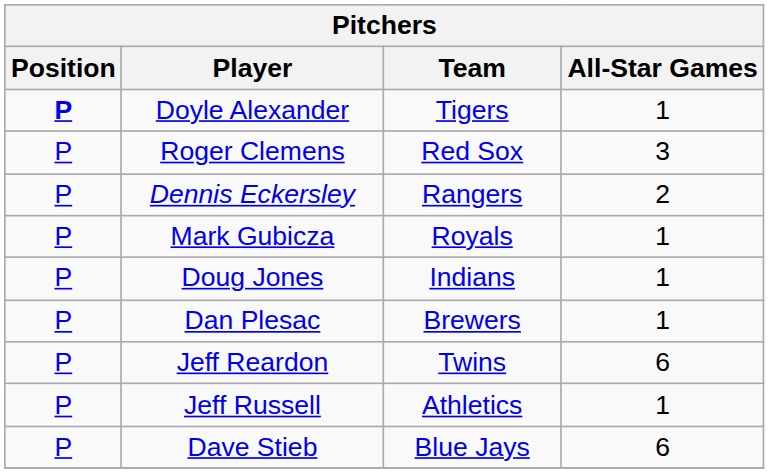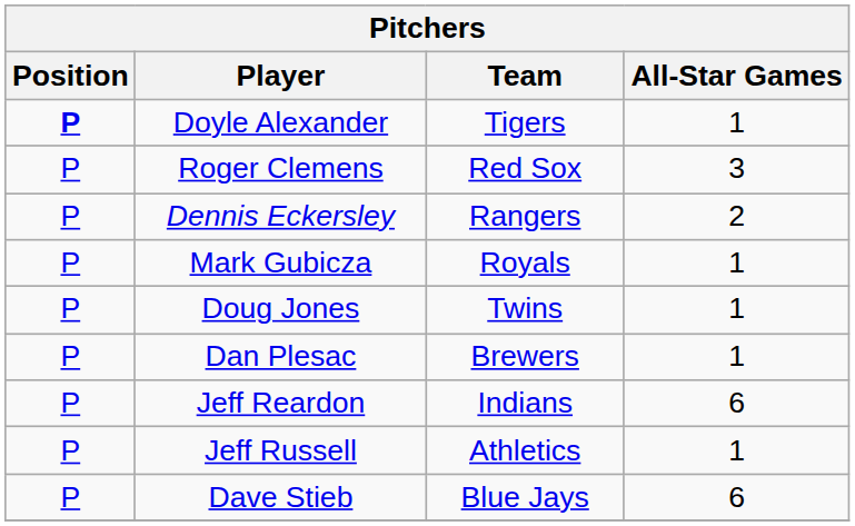Doug Jones | Team: Indians -> Twins
Jeff Reardon | Team: Twins -> Indians
